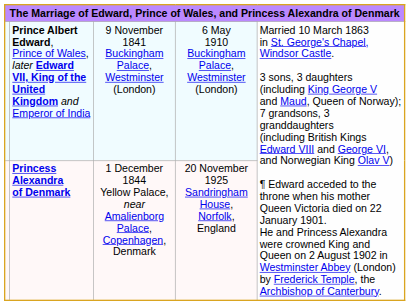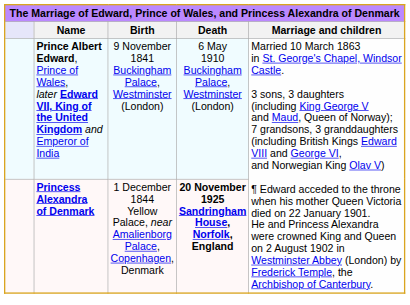+ row: Name | Birth | Death | Marriage and children
Princess Alexandra of Denmark | column 4: normal -> bold
